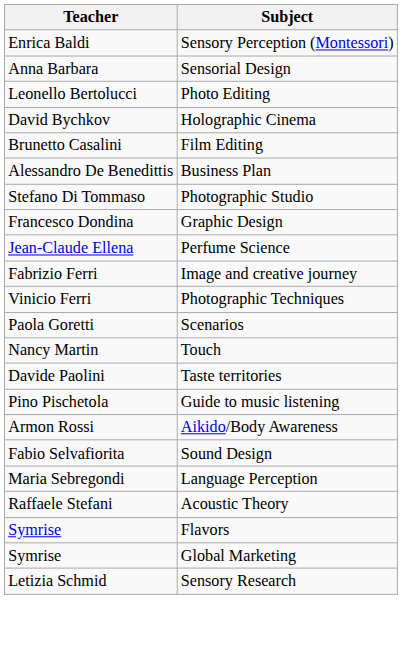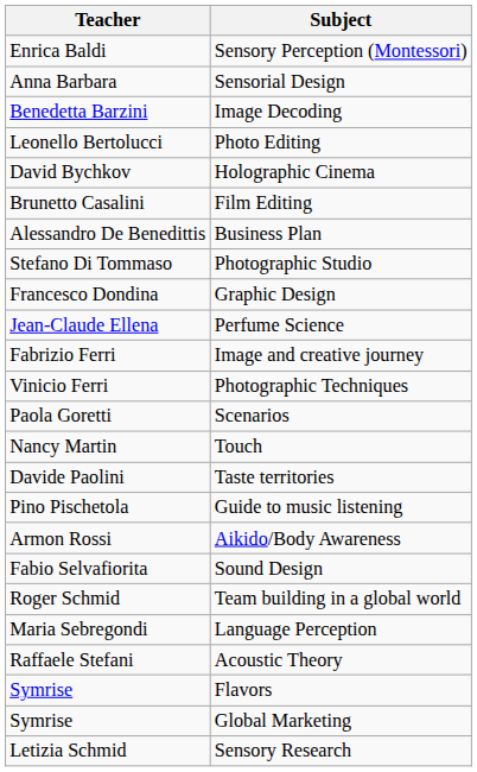+ row: Benedetta Barzini | Image Decoding
+ row: Roger Schmid | Team building in a global world
